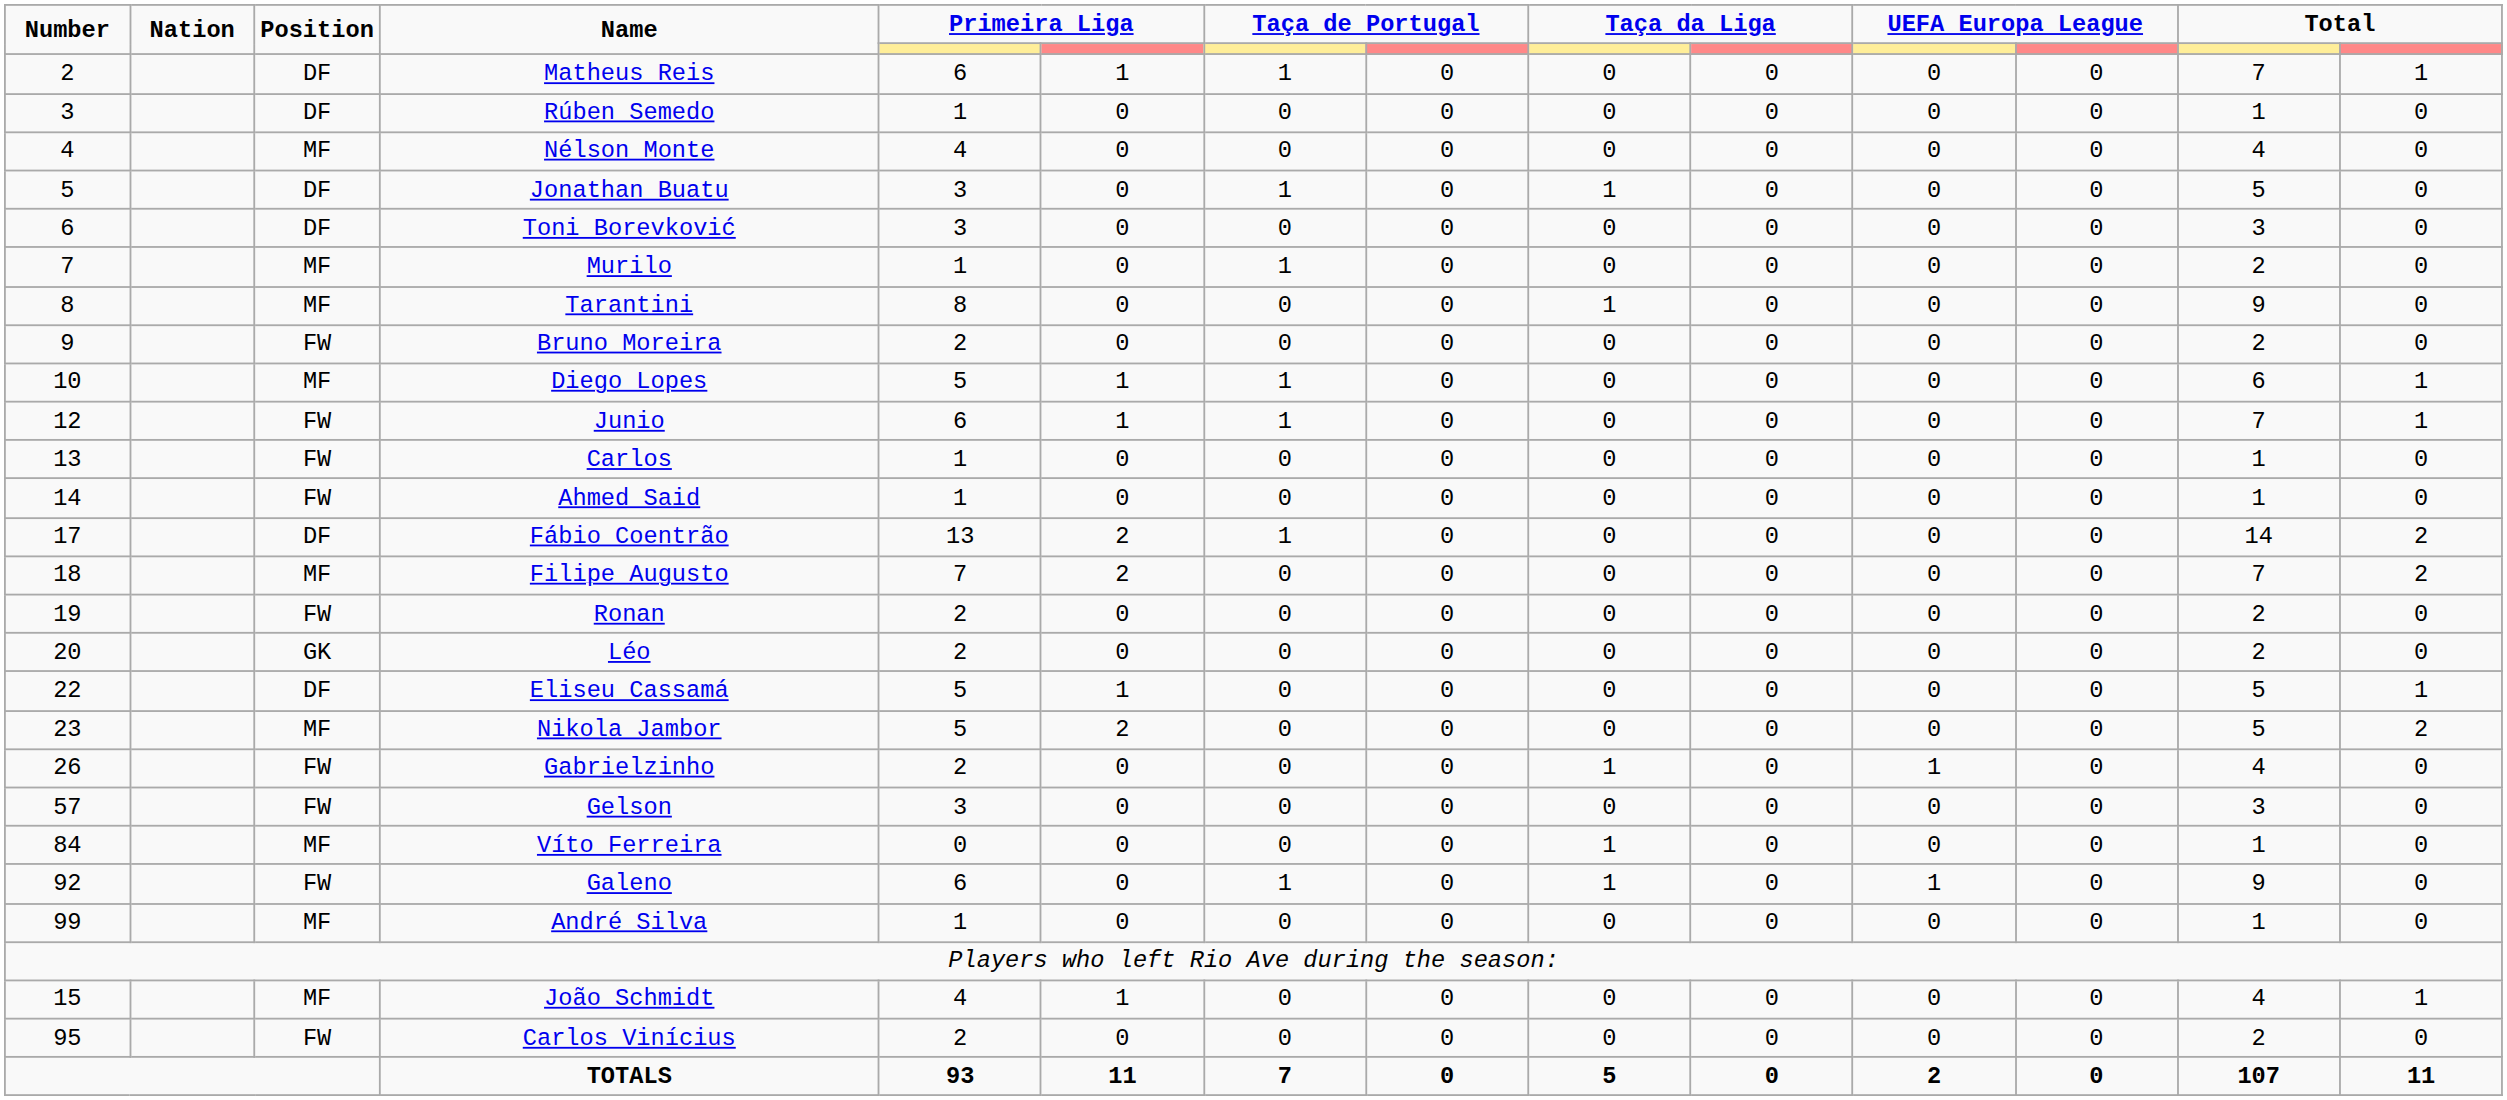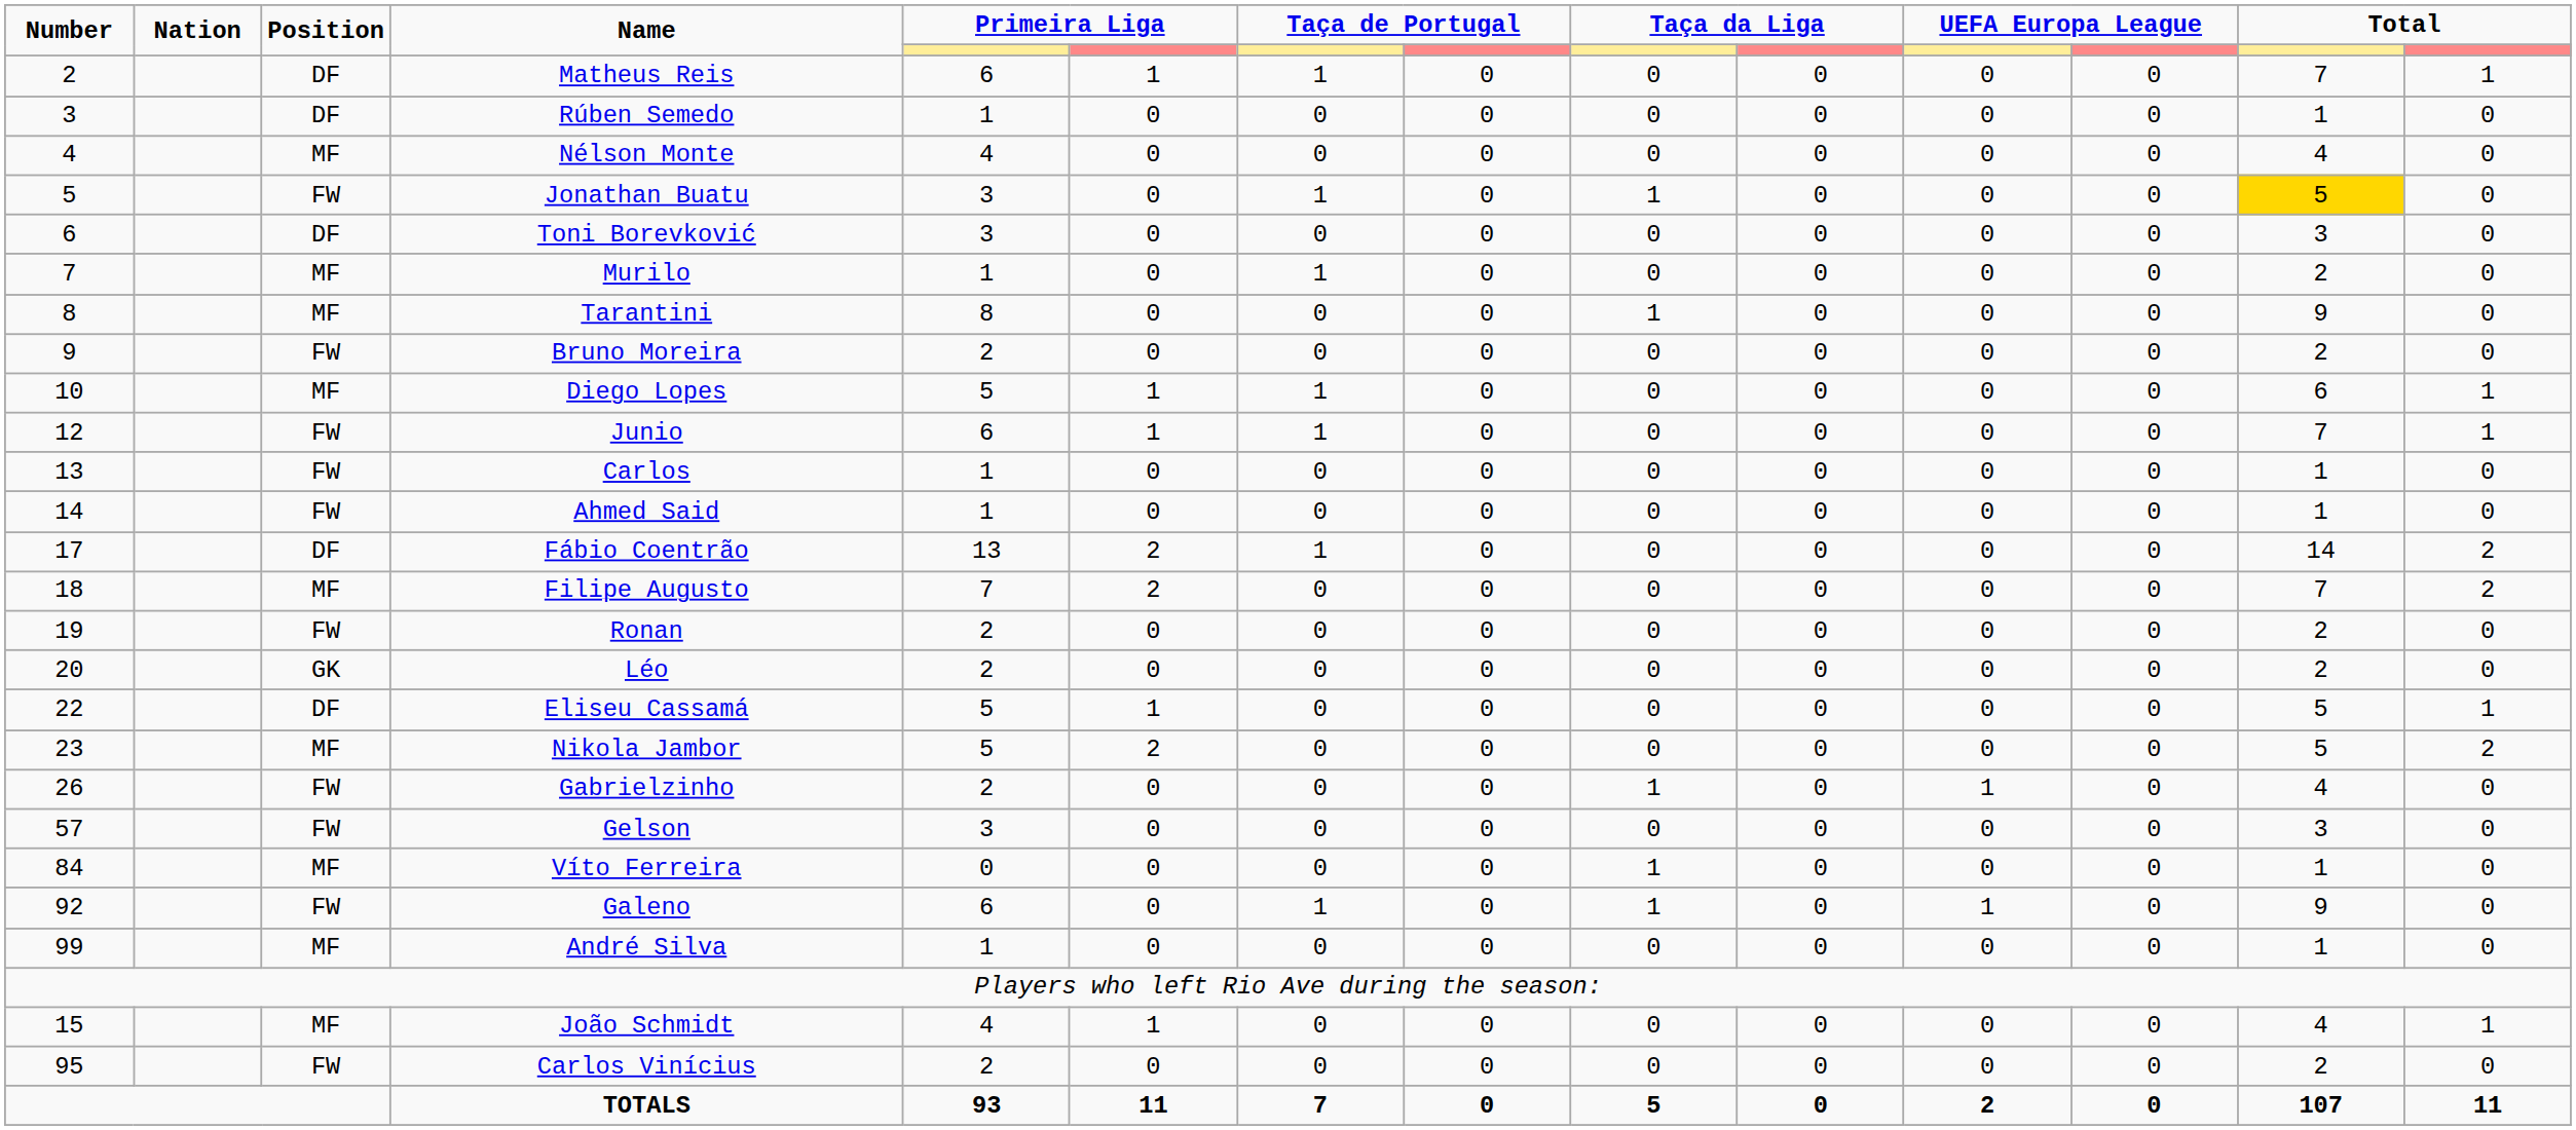Jonathan Buatu | Position: DF -> FW
Jonathan Buatu | column 13: no background -> gold background
